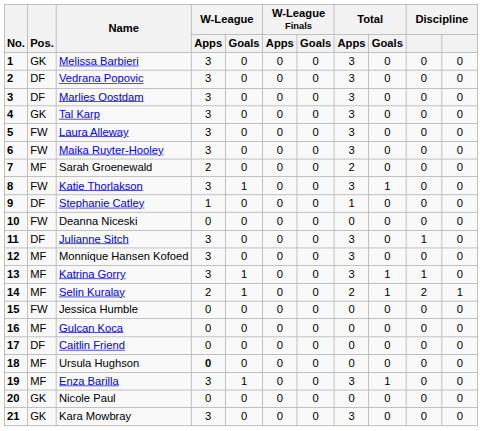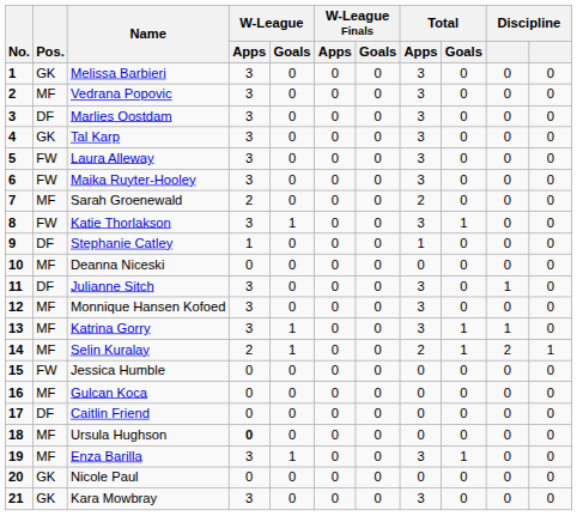Vedrana Popovic | Pos.: DF -> MF
Deanna Niceski | Pos.: FW -> MF
